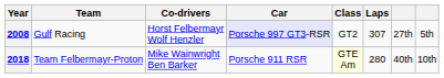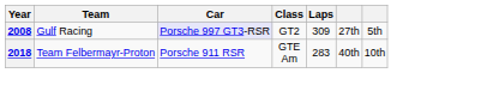- column: Co-drivers | Horst Felbermayr Wolf Henzler | Mike Wainwright Ben Barker
2008 | Laps: 307 -> 309
2018 | Class: lightyellow background -> no background
2018 | Laps: 280 -> 283
